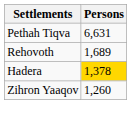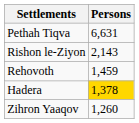+ row: Rishon le-Ziyon | 2,143
Rehovoth | Persons: 1,689 -> 1,459
